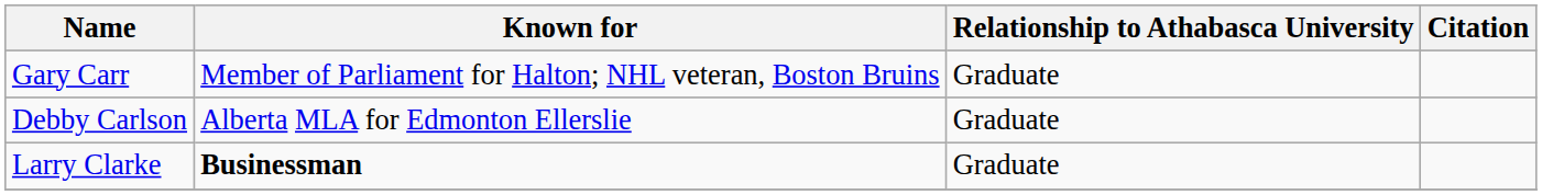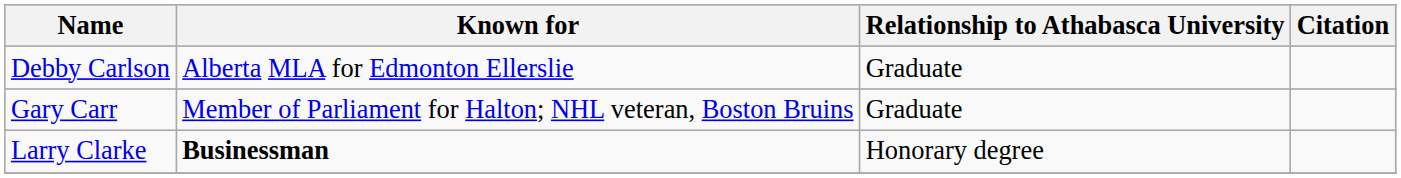rows swapped: Debby Carlson <-> Gary Carr
Larry Clarke | Relationship to Athabasca University: Graduate -> Honorary degree
